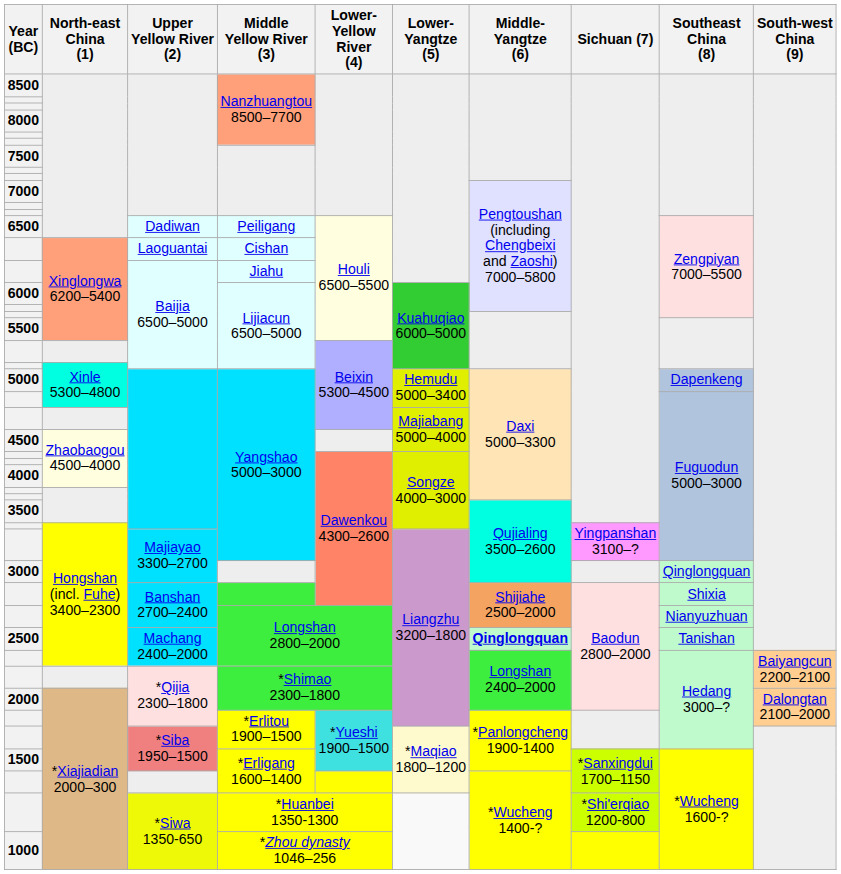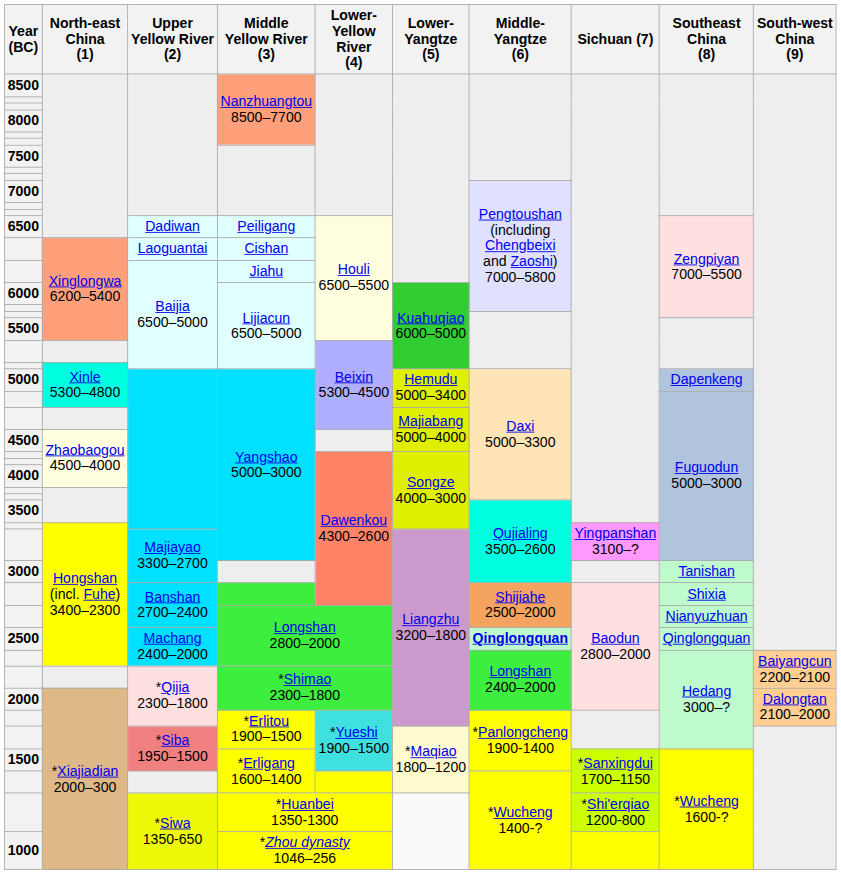3000 | Southeast China (8): Qinglongquan -> Tanishan
2500 | Southeast China (8): Tanishan -> Qinglongquan
